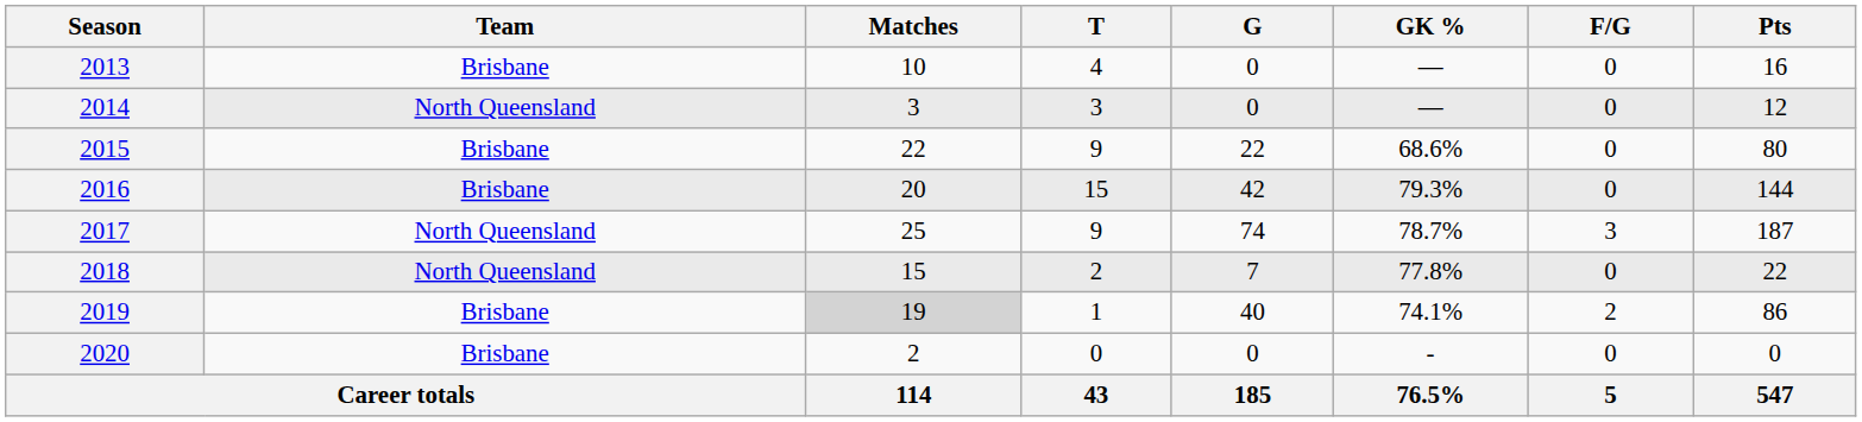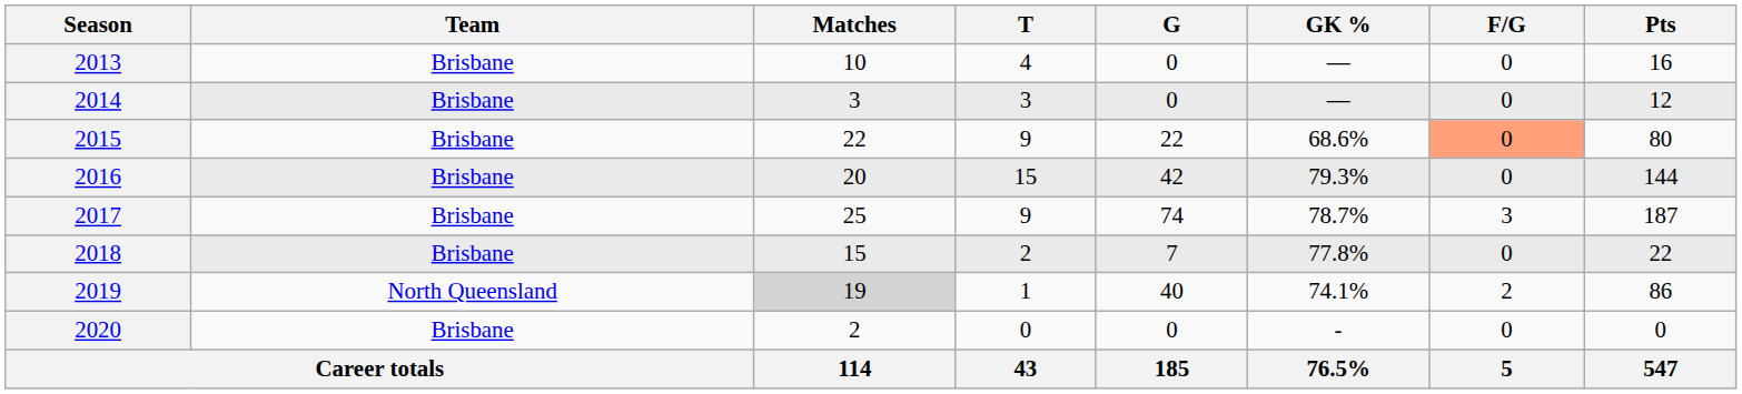2014 | Team: North Queensland -> Brisbane
2015 | F/G: no background -> lightsalmon background
2017 | Team: North Queensland -> Brisbane
2018 | Team: North Queensland -> Brisbane
2019 | Team: Brisbane -> North Queensland
